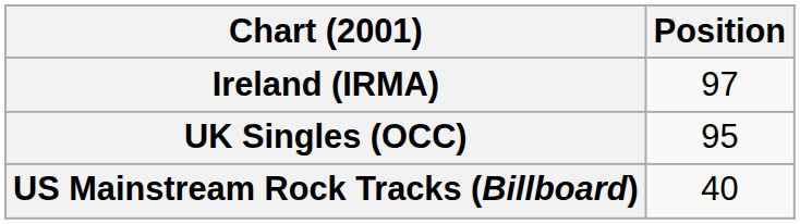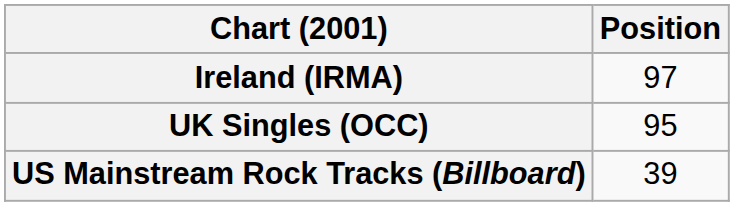US Mainstream Rock Tracks (Billboard) | Position: 40 -> 39
